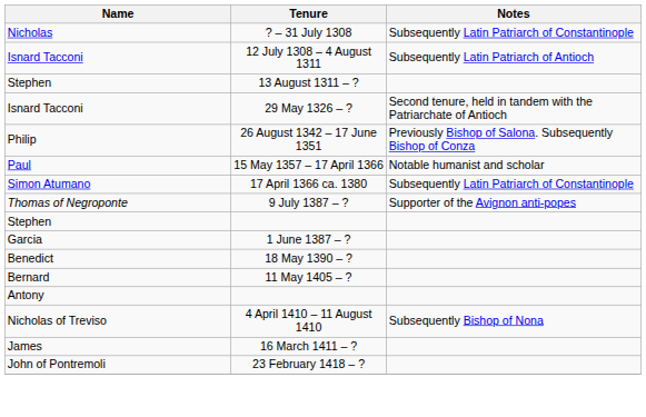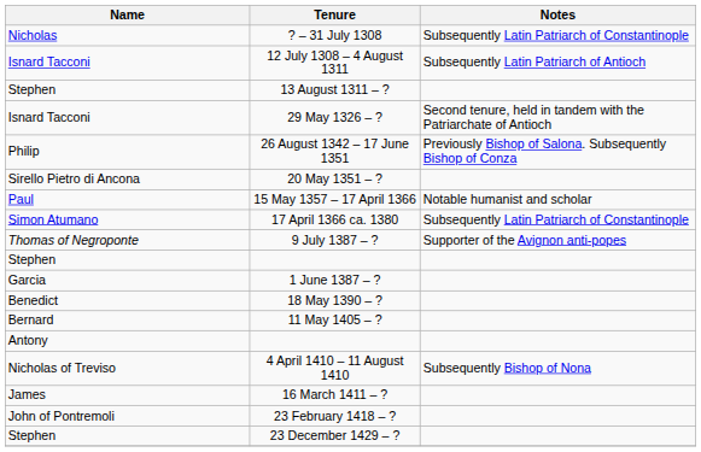+ row: Sirello Pietro di Ancona | 20 May 1351 – ?
+ row: Stephen | 23 December 1429 – ?
